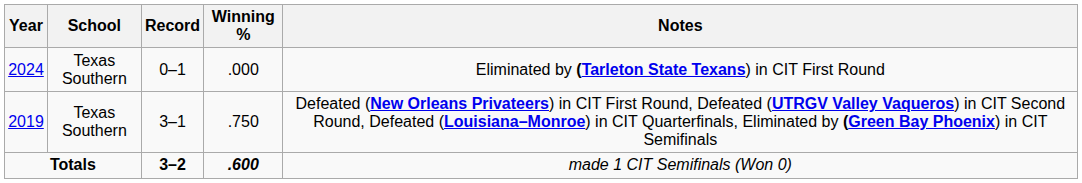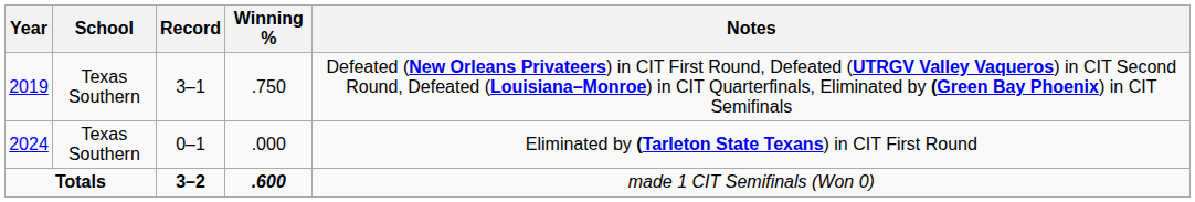rows swapped: 2019 <-> 2024
